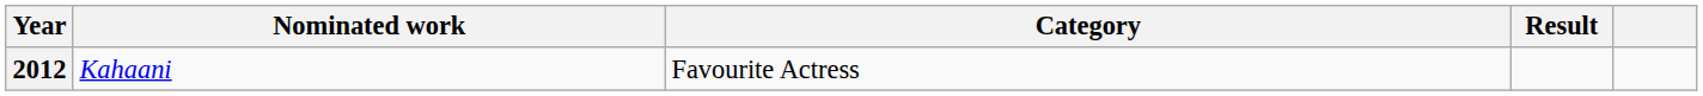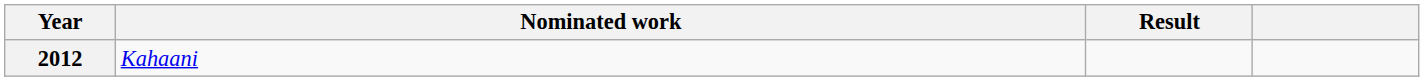- column: Category | Favourite Actress
